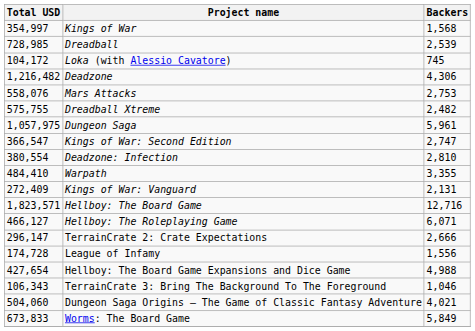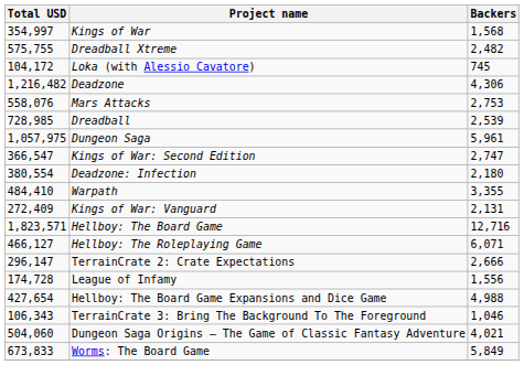rows swapped: Dreadball <-> Dreadball Xtreme
Deadzone: Infection | Backers: 2,810 -> 2,180
